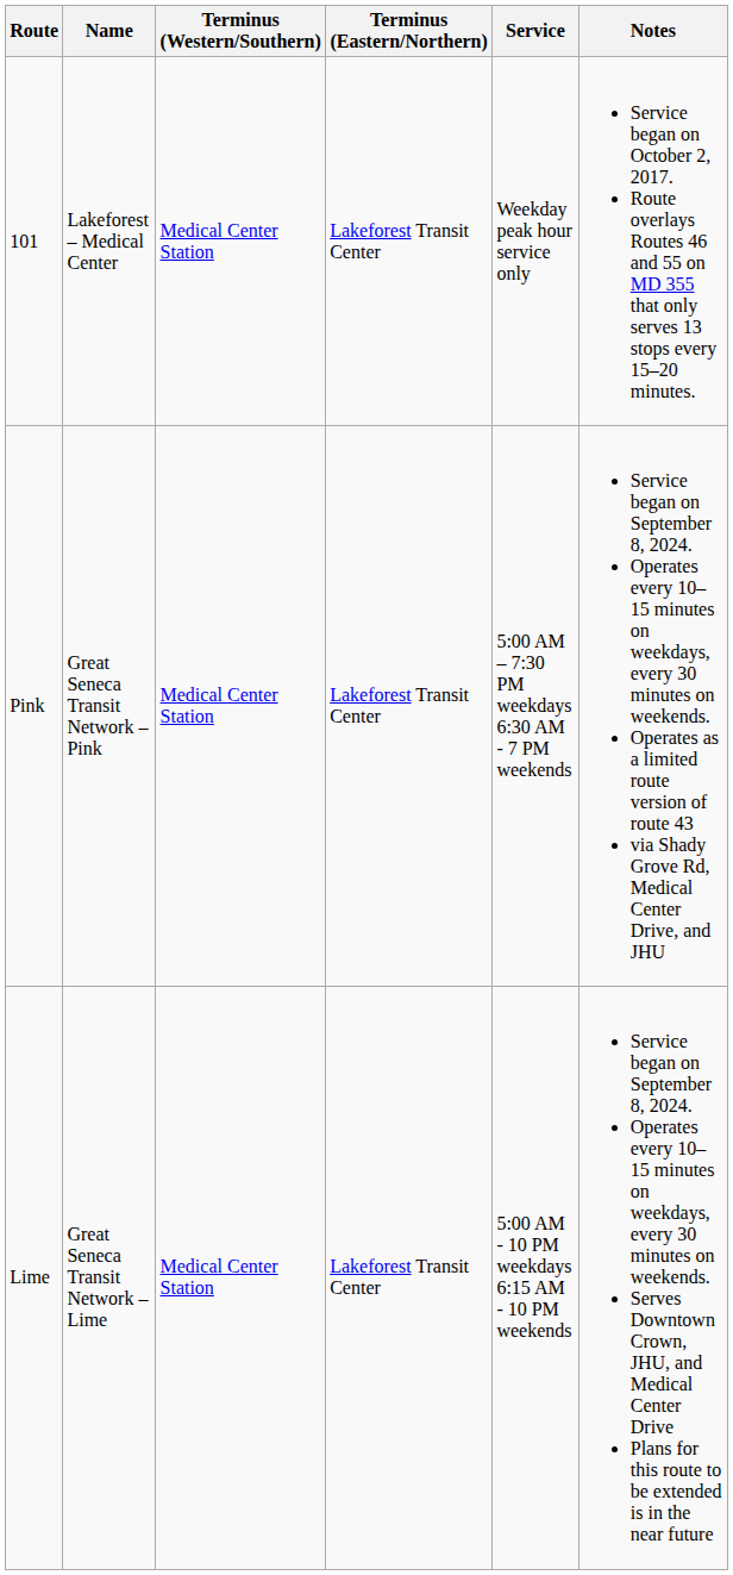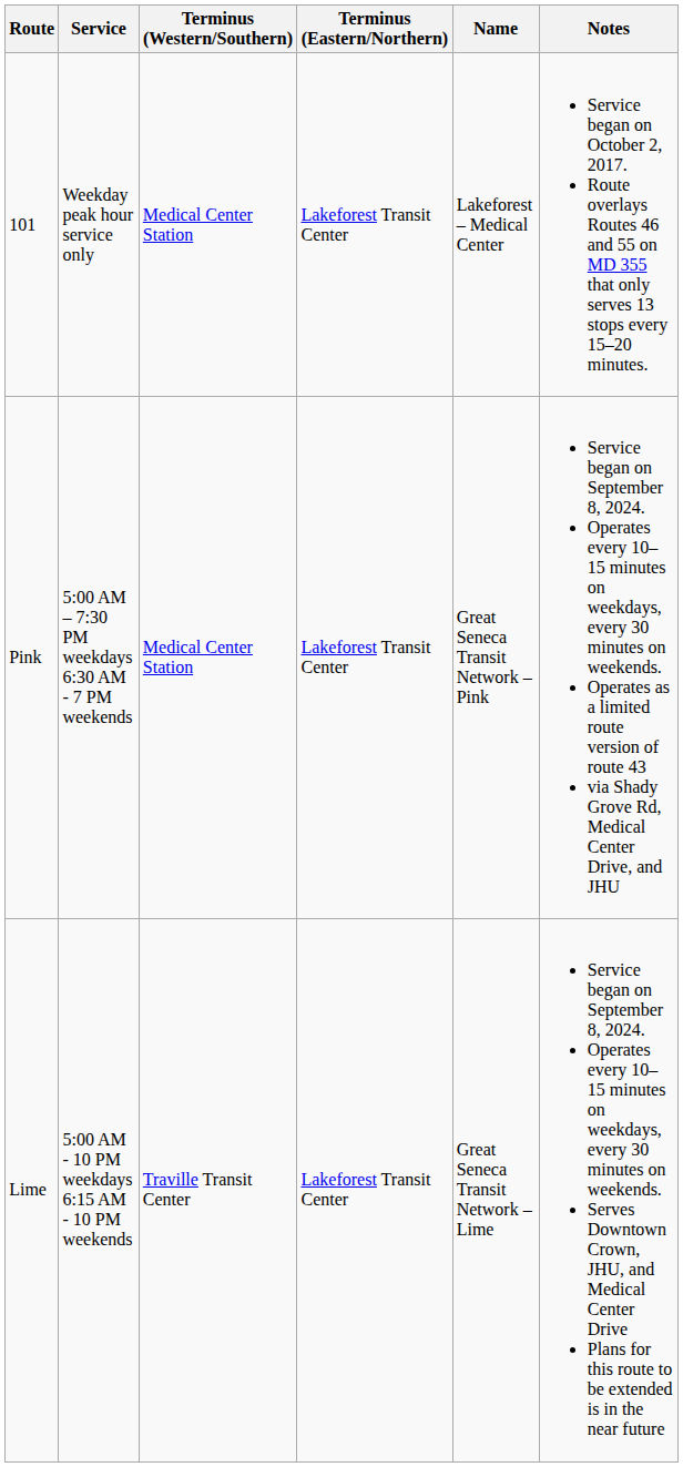columns swapped: Name <-> Service
Lime | Terminus (Western/Southern): Medical Center Station -> Traville Transit Center
